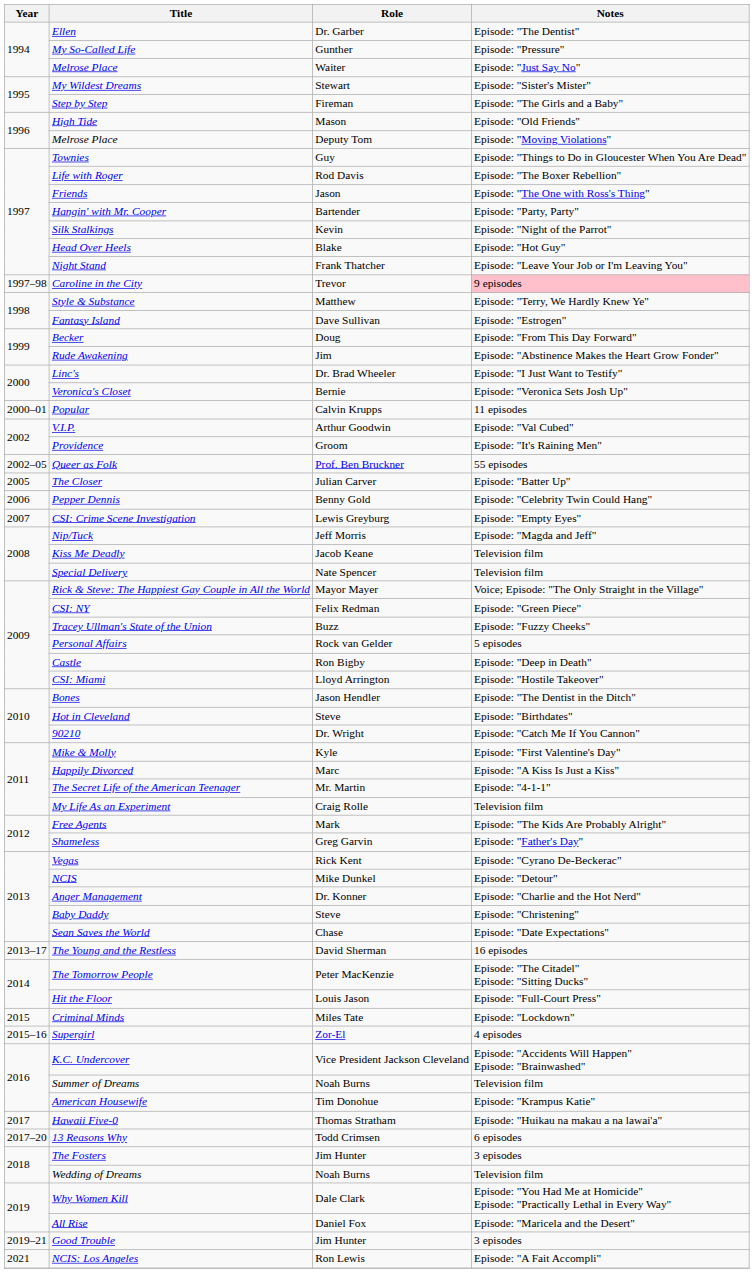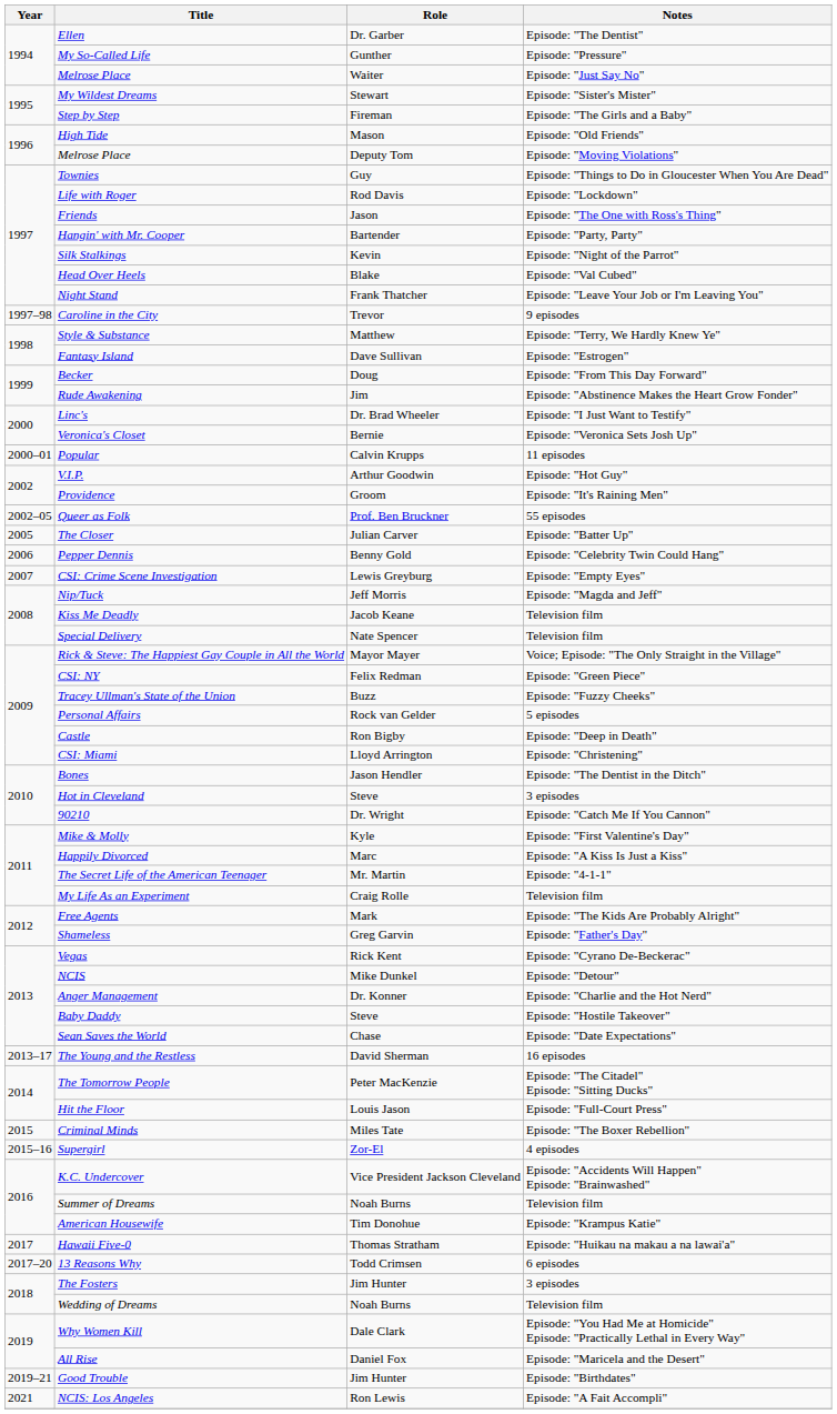Life with Roger | Notes: Episode: "The Boxer Rebellion" -> Episode: "Lockdown"
Head Over Heels | Notes: Episode: "Hot Guy" -> Episode: "Val Cubed"
Caroline in the City | Notes: pink background -> no background
V.I.P. | Notes: Episode: "Val Cubed" -> Episode: "Hot Guy"
CSI: Miami | Notes: Episode: "Hostile Takeover" -> Episode: "Christening"
Hot in Cleveland | Notes: Episode: "Birthdates" -> 3 episodes
Baby Daddy | Notes: Episode: "Christening" -> Episode: "Hostile Takeover"
Criminal Minds | Notes: Episode: "Lockdown" -> Episode: "The Boxer Rebellion"
Good Trouble | Notes: 3 episodes -> Episode: "Birthdates"
